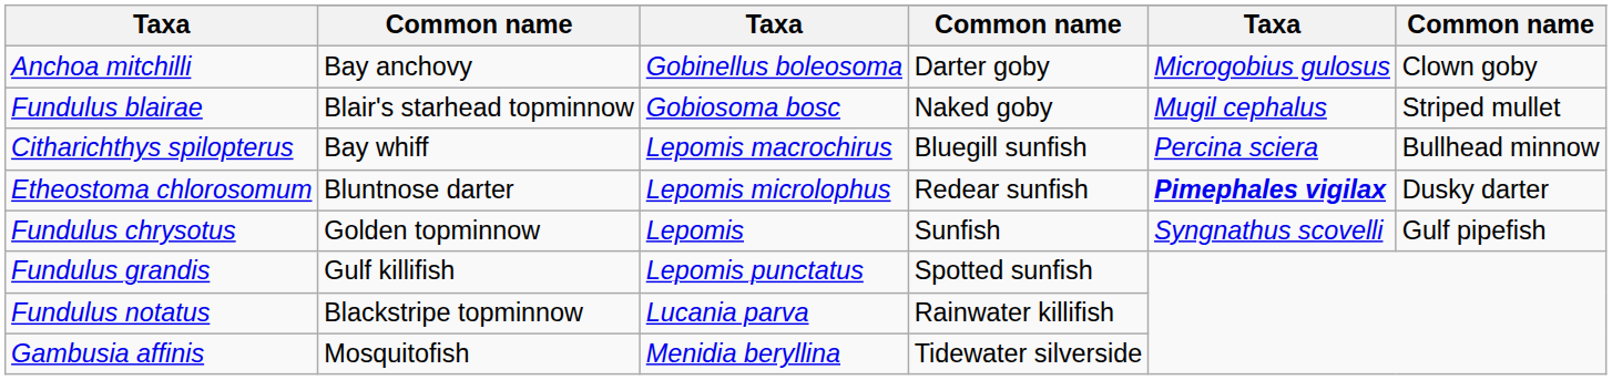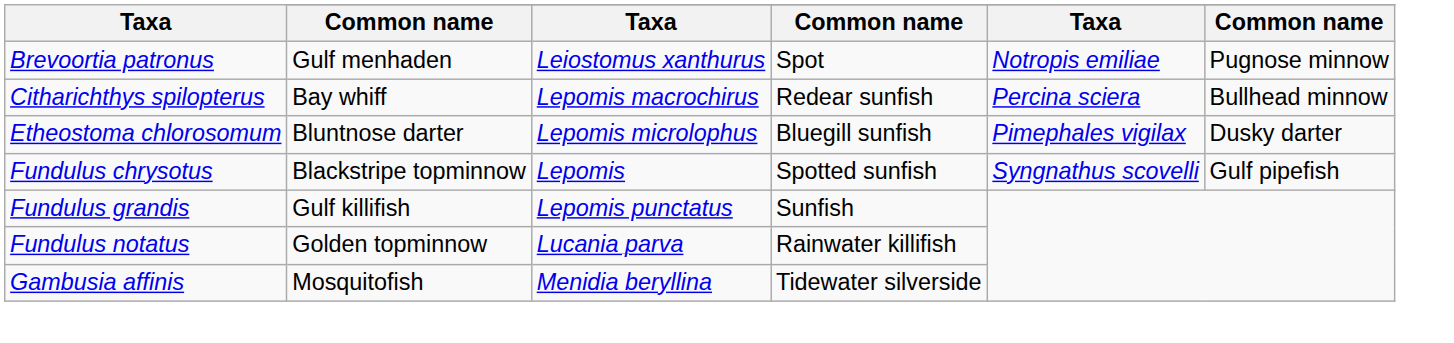- row: Anchoa mitchilli | Bay anchovy | Gobinellus boleosoma | Darter goby | Microgobius gulosus | Clown goby
- row: Fundulus blairae | Blair's starhead topminnow | Gobiosoma bosc | Naked goby | Mugil cephalus | Striped mullet
+ row: Brevoortia patronus | Gulf menhaden | Leiostomus xanthurus | Spot | Notropis emiliae | Pugnose minnow
Citharichthys spilopterus | column 4: Bluegill sunfish -> Redear sunfish
Etheostoma chlorosomum | column 4: Redear sunfish -> Bluegill sunfish
Etheostoma chlorosomum | column 5: bold -> normal
Fundulus chrysotus | column 2: Golden topminnow -> Blackstripe topminnow
Fundulus chrysotus | column 4: Sunfish -> Spotted sunfish
Fundulus grandis | column 4: Spotted sunfish -> Sunfish
Fundulus notatus | column 2: Blackstripe topminnow -> Golden topminnow
